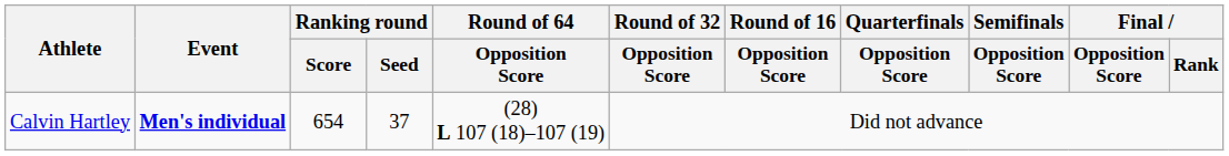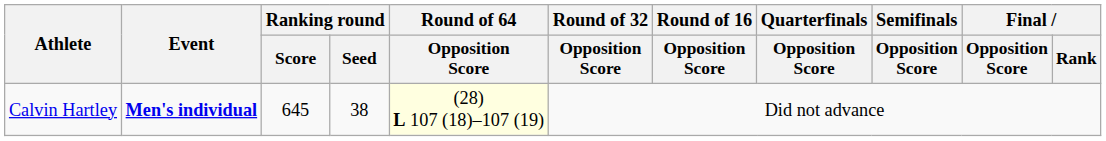Calvin Hartley | Ranking round / Score: 654 -> 645
Calvin Hartley | Ranking round / Seed: 37 -> 38
Calvin Hartley | Round of 64 / Opposition Score: no background -> lightyellow background
